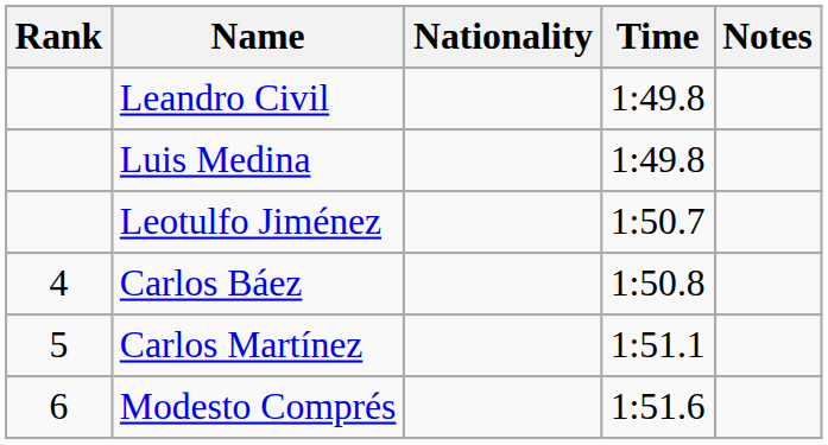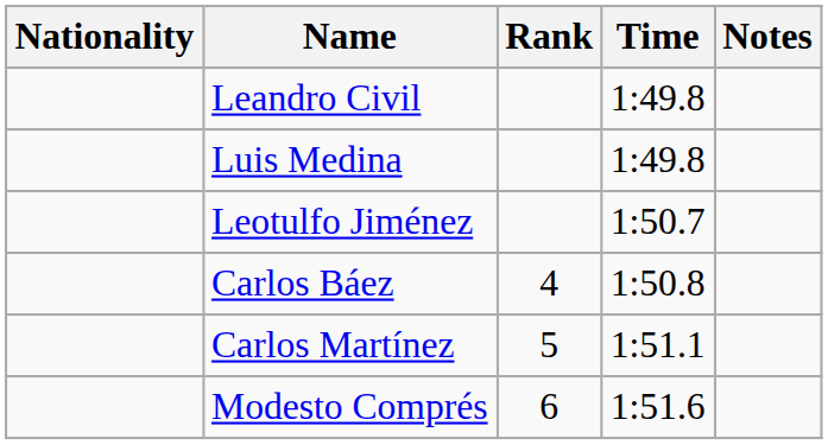columns swapped: Rank <-> Nationality
